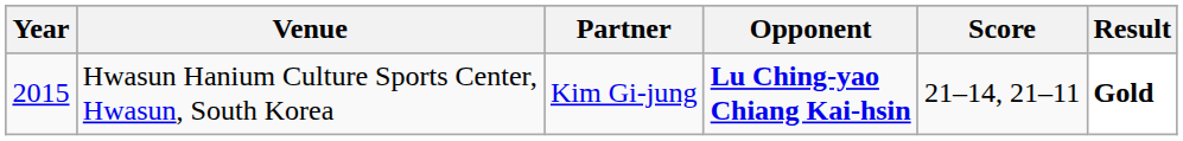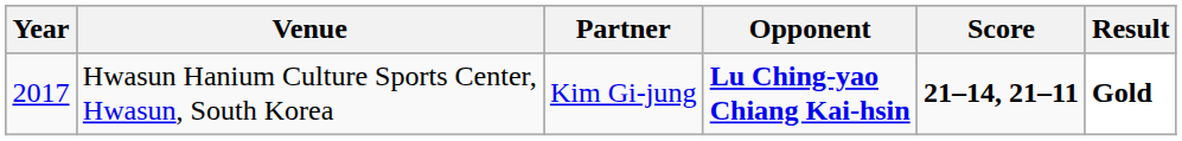Hwasun Hanium Culture Sports Center, Hwasun, South Korea | Year: 2015 -> 2017
Hwasun Hanium Culture Sports Center, Hwasun, South Korea | Score: normal -> bold
